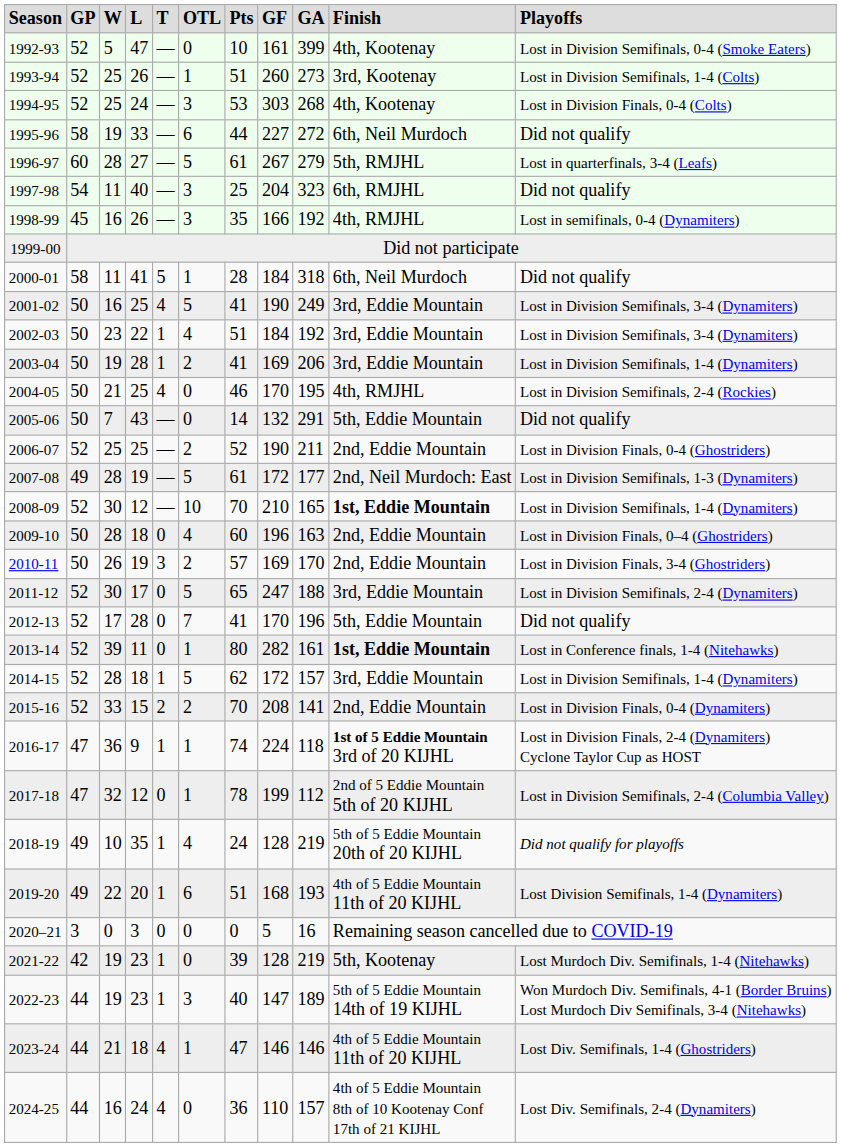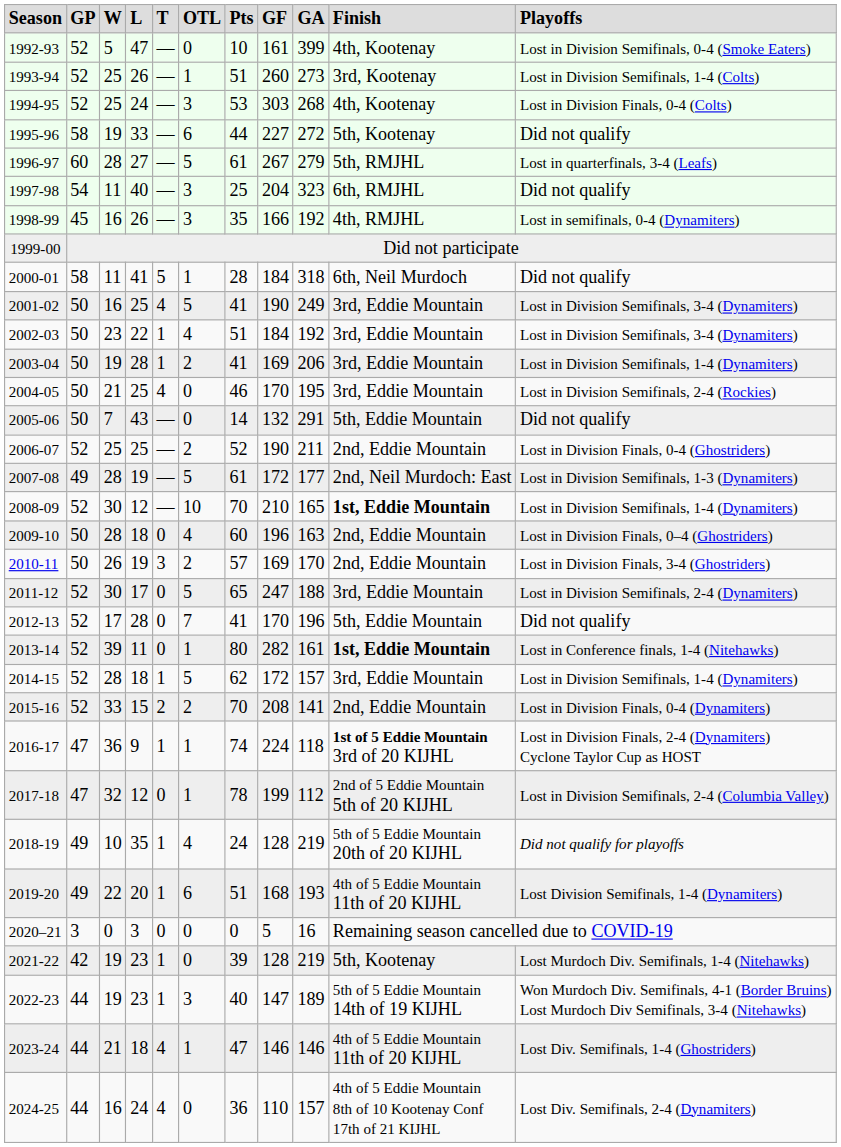1995-96 | column 10: 6th, Neil Murdoch -> 5th, Kootenay
2004-05 | column 10: 4th, RMJHL -> 3rd, Eddie Mountain
